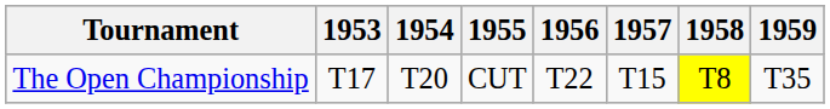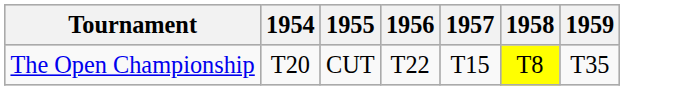- column: 1953 | T17
